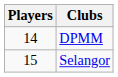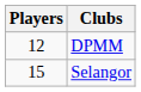DPMM | Players: 14 -> 12
